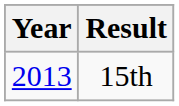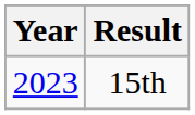15th | Year: 2013 -> 2023
